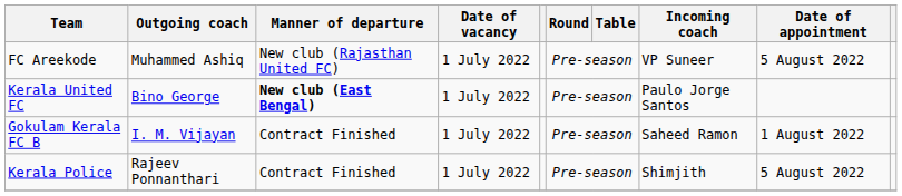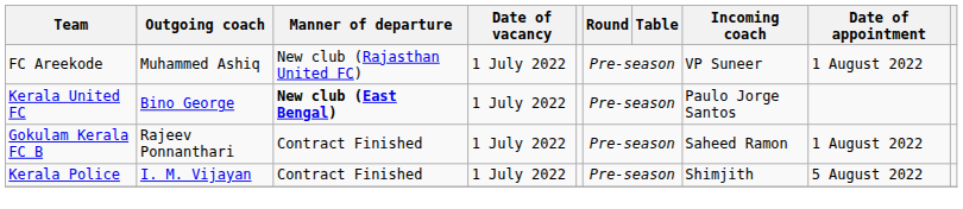FC Areekode | Date of appointment: 5 August 2022 -> 1 August 2022
Gokulam Kerala FC B | Outgoing coach: I. M. Vijayan -> Rajeev Ponnanthari
Kerala Police | Outgoing coach: Rajeev Ponnanthari -> I. M. Vijayan
